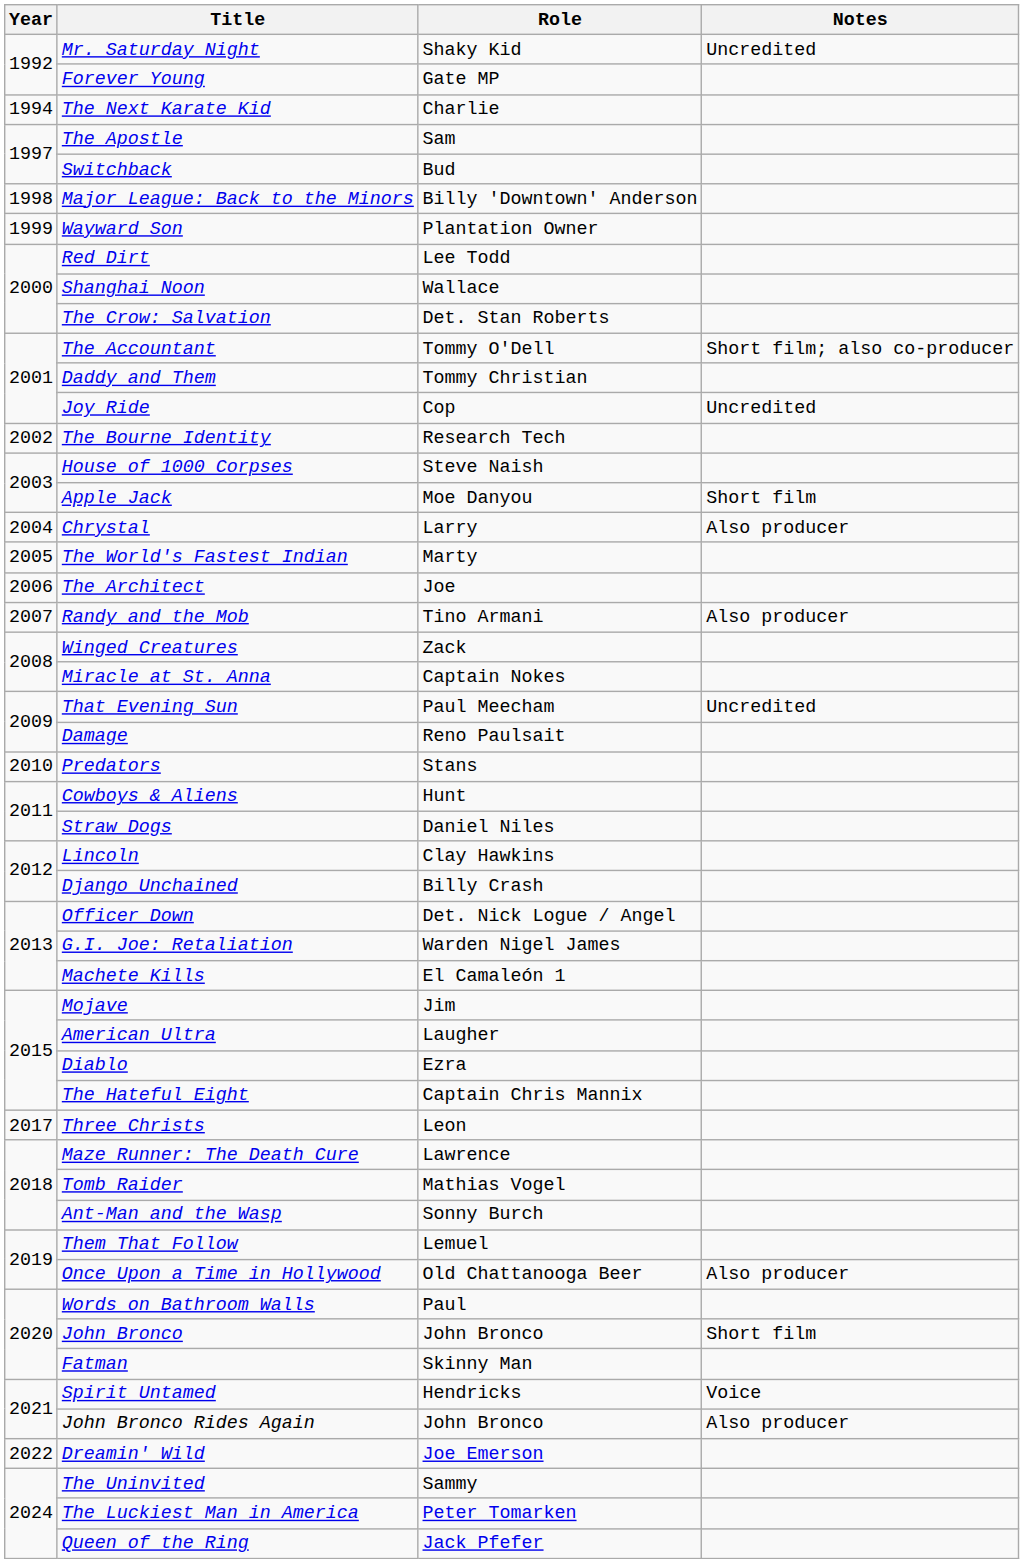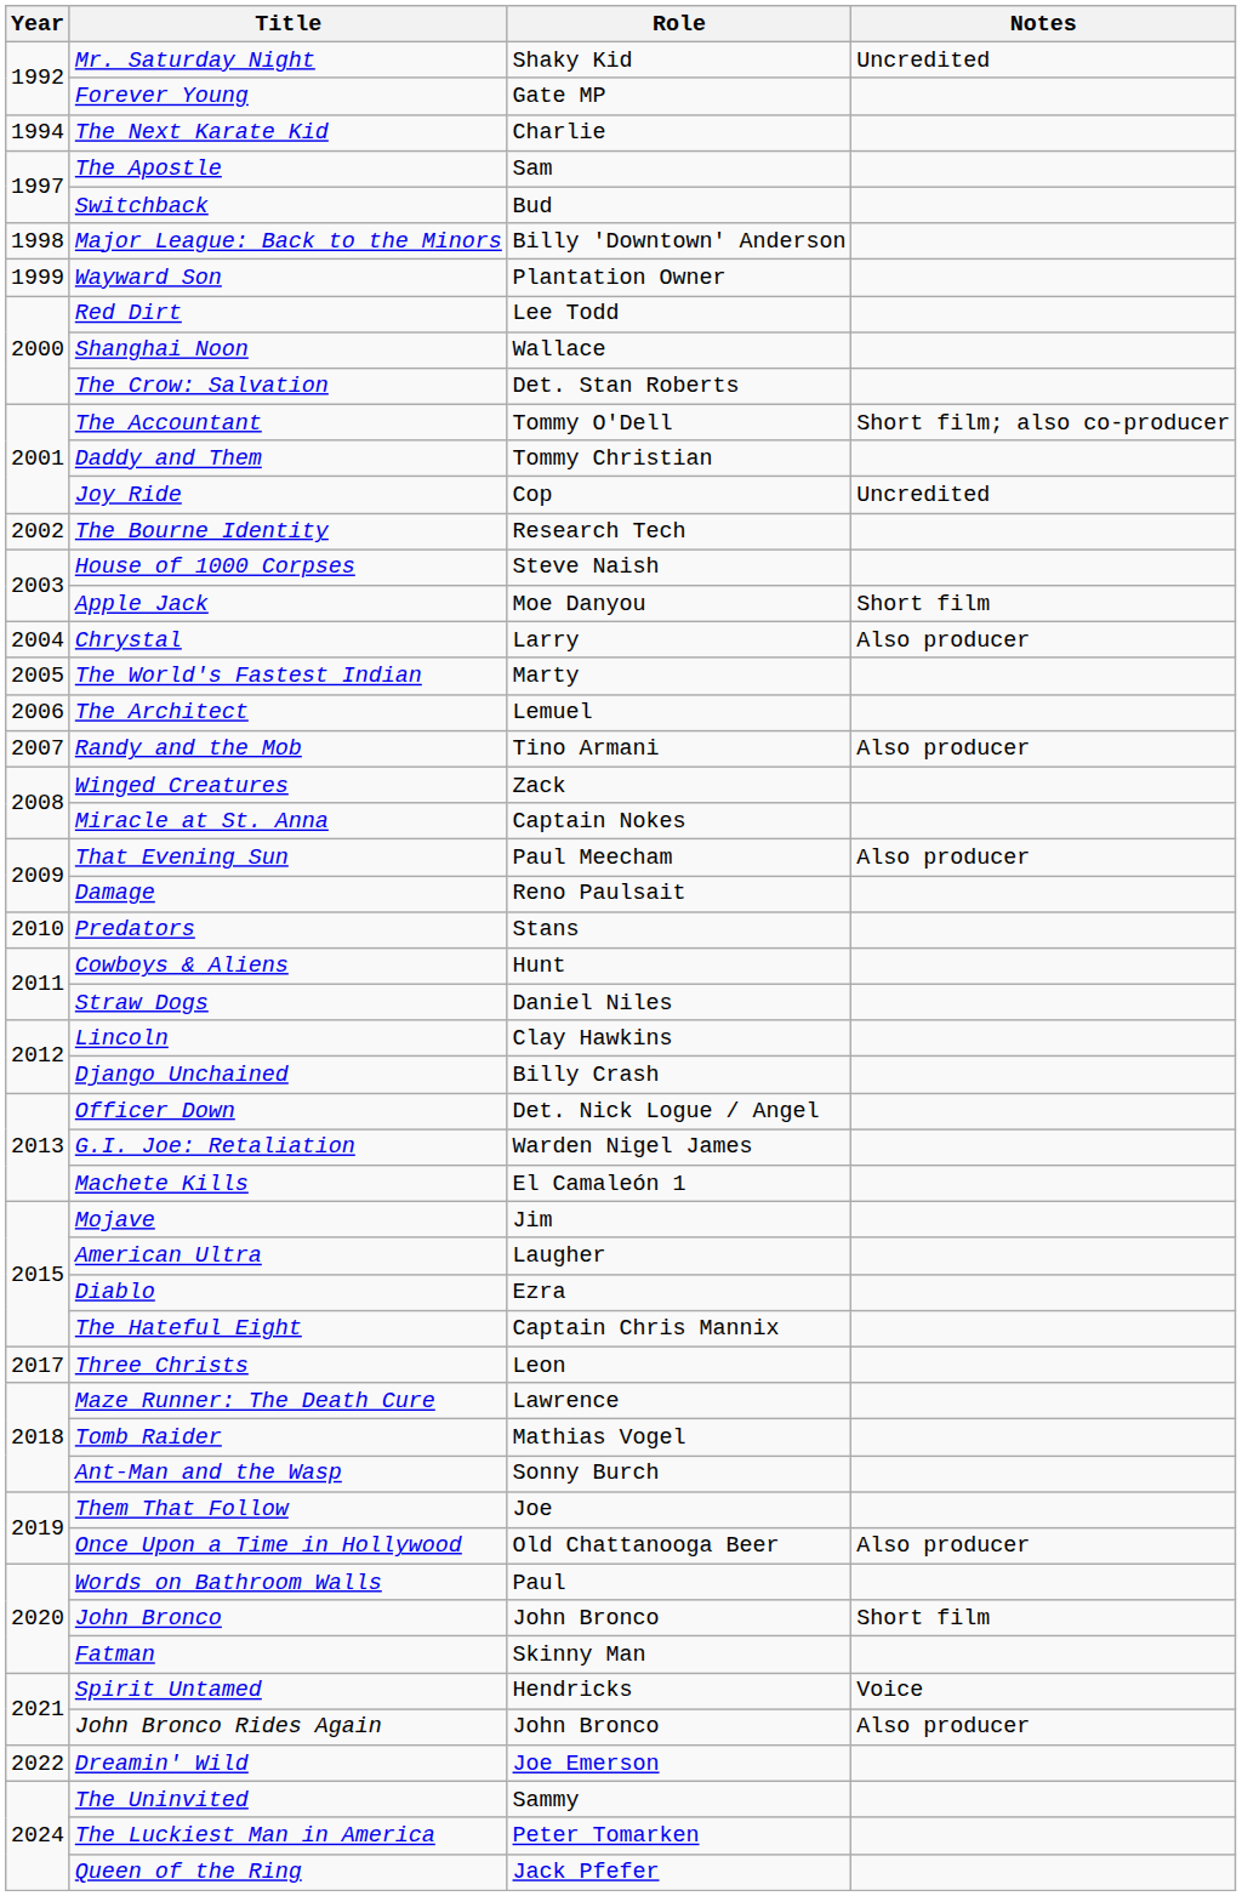The Architect | Role: Joe -> Lemuel
That Evening Sun | Notes: Uncredited -> Also producer
Them That Follow | Role: Lemuel -> Joe
